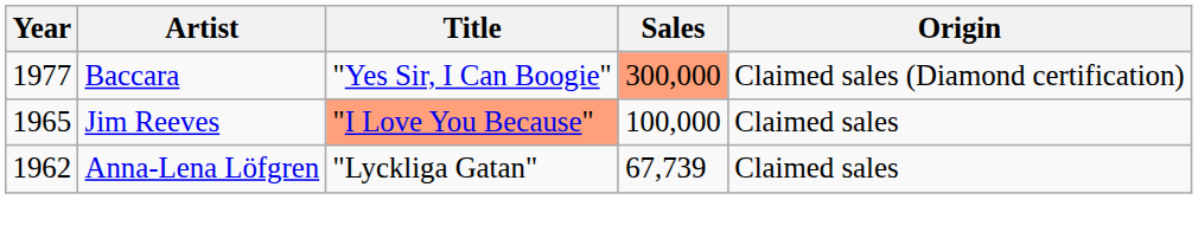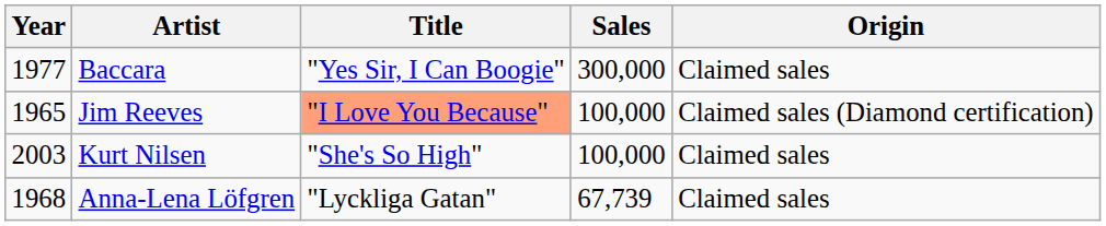Baccara | Sales: lightsalmon background -> no background
Baccara | Origin: Claimed sales (Diamond certification) -> Claimed sales
Jim Reeves | Origin: Claimed sales -> Claimed sales (Diamond certification)
+ row: 2003 | Kurt Nilsen | "She's So High" | 100,000 | Claimed sales
Anna-Lena Löfgren | Year: 1962 -> 1968
